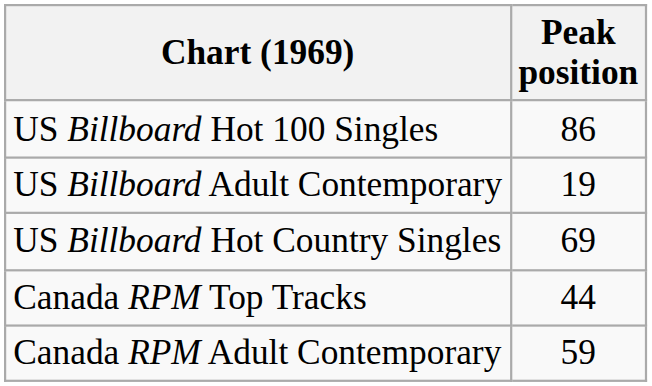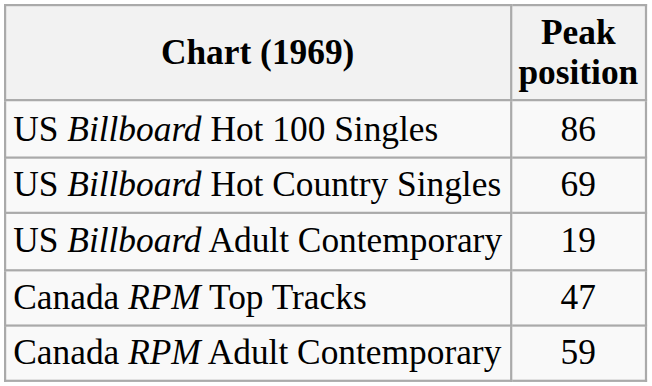rows swapped: US Billboard Adult Contemporary <-> US Billboard Hot Country Singles
Canada RPM Top Tracks | Peak position: 44 -> 47
